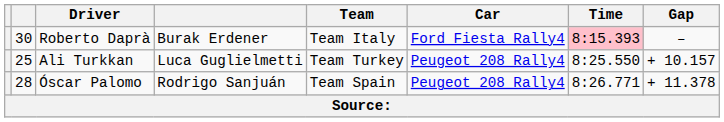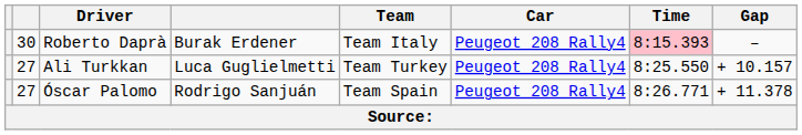Roberto Daprà | Car: Ford Fiesta Rally4 -> Peugeot 208 Rally4
Ali Turkkan | column 2: 25 -> 27
Óscar Palomo | column 2: 28 -> 27
